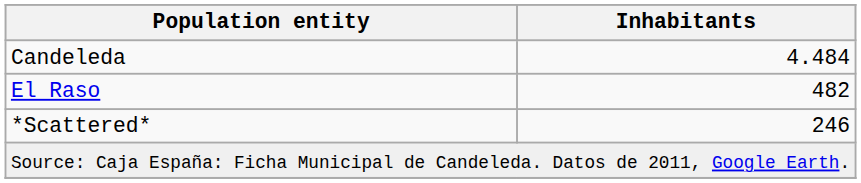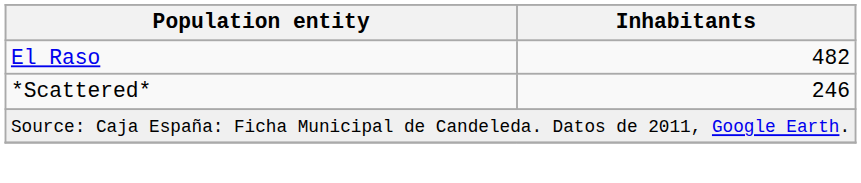- row: Candeleda | 4.484
